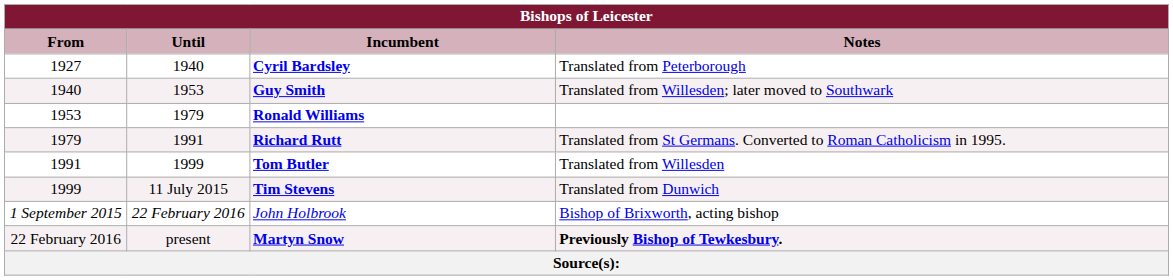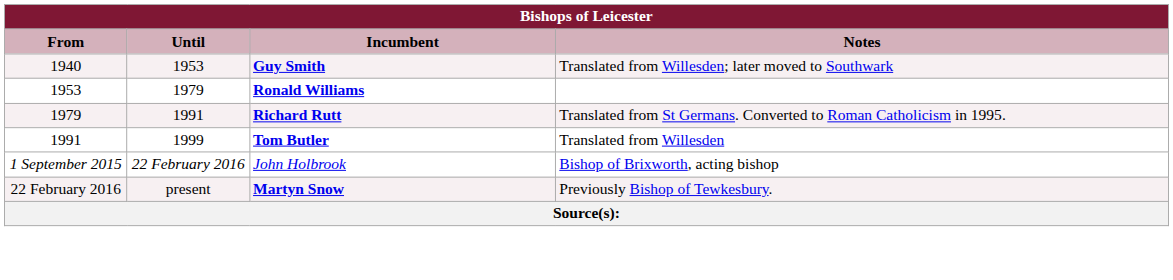- row: 1927 | 1940 | Cyril Bardsley | Translated from Peterborough
- row: 1999 | 11 July 2015 | Tim Stevens | Translated from Dunwich
Martyn Snow | Notes: bold -> normal
